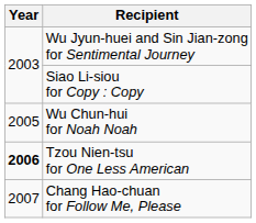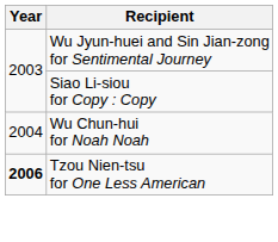Wu Chun-hui for Noah Noah | Year: 2005 -> 2004
- row: 2007 | Chang Hao-chuan for Follow Me, Please
